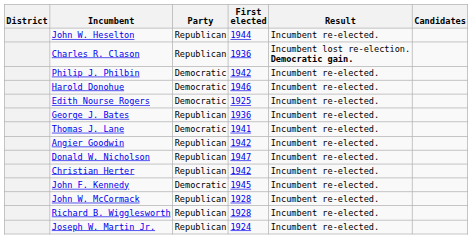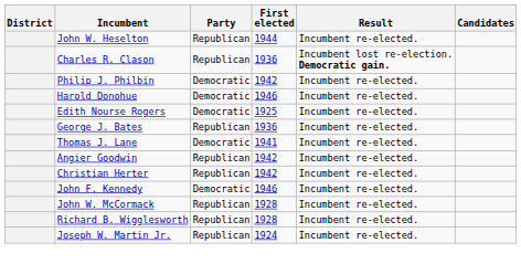- row: Donald W. Nicholson | Republican | 1947 | Incumbent re-elected.
John F. Kennedy | First elected: 1945 -> 1946
